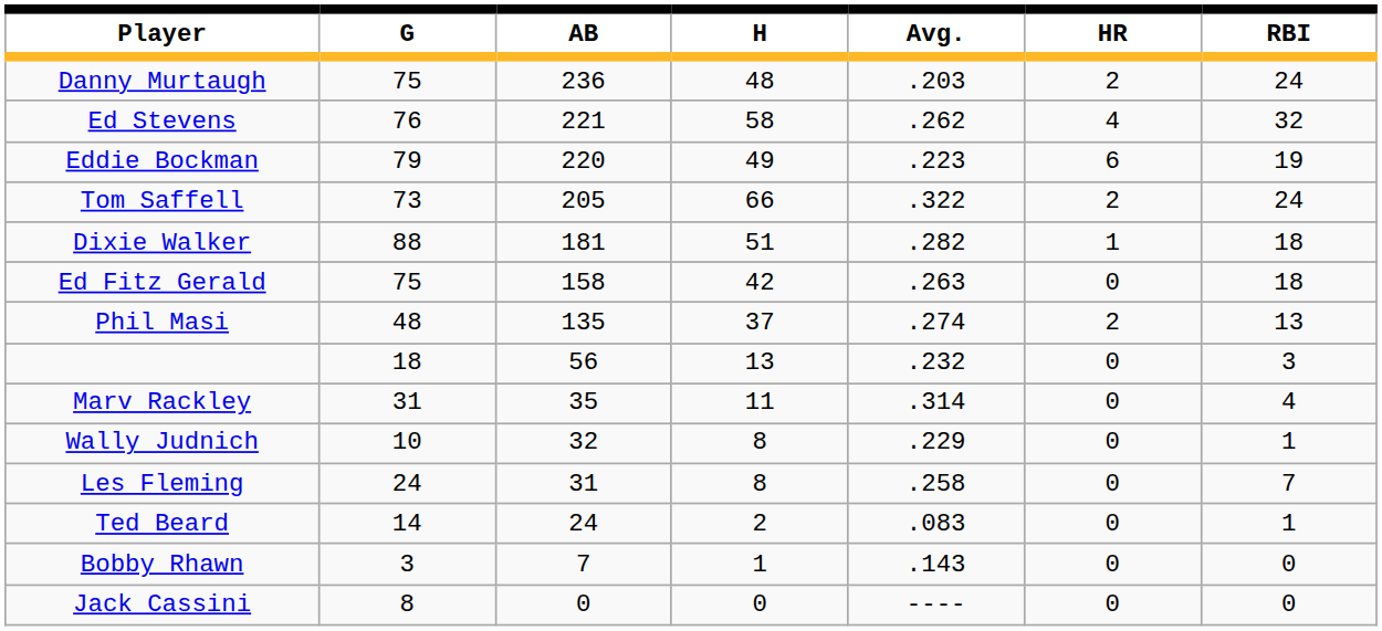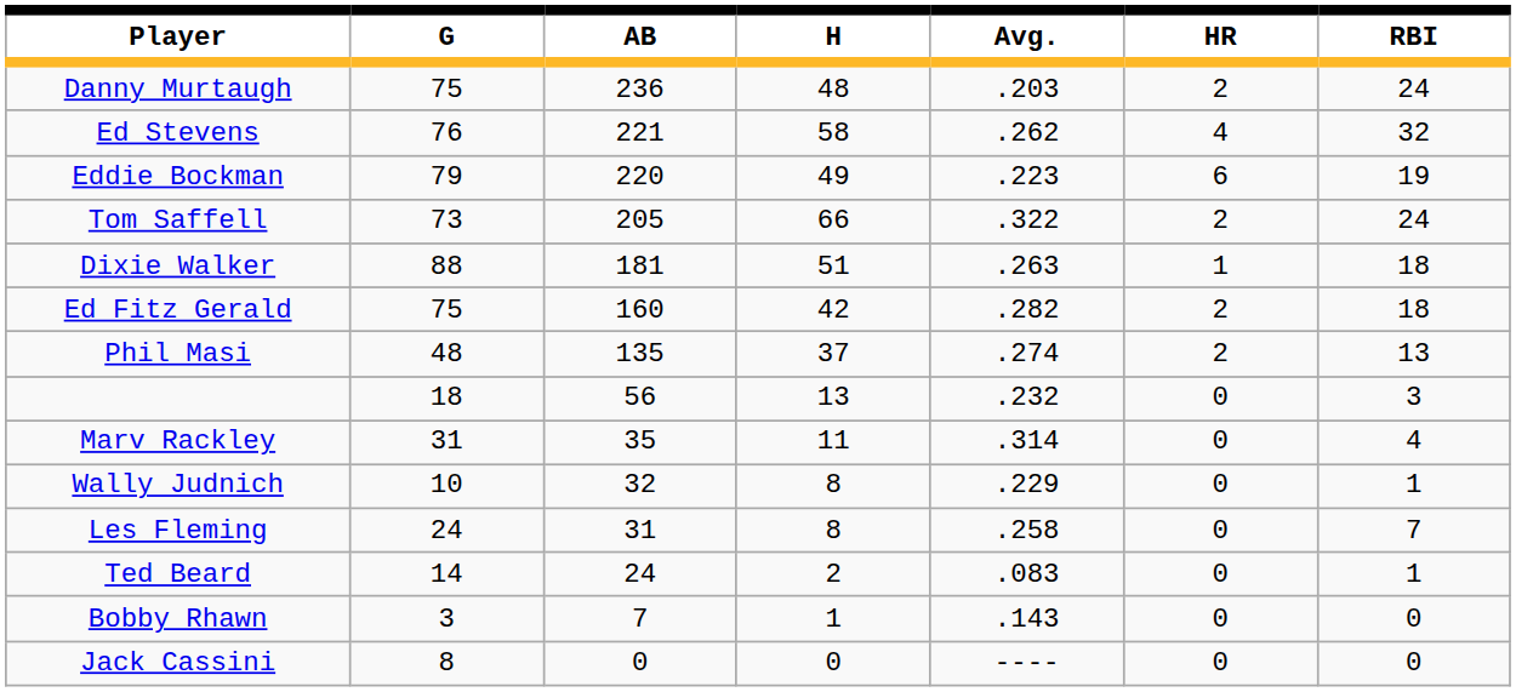Dixie Walker | Avg.: .282 -> .263
Ed Fitz Gerald | AB: 158 -> 160
Ed Fitz Gerald | Avg.: .263 -> .282
Ed Fitz Gerald | HR: 0 -> 2
